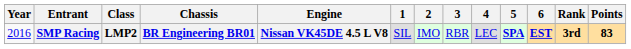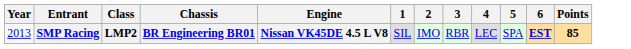- column: Rank | 3rd
SMP Racing | Year: 2016 -> 2013
SMP Racing | 5: bold -> normal
SMP Racing | Points: 83 -> 85
